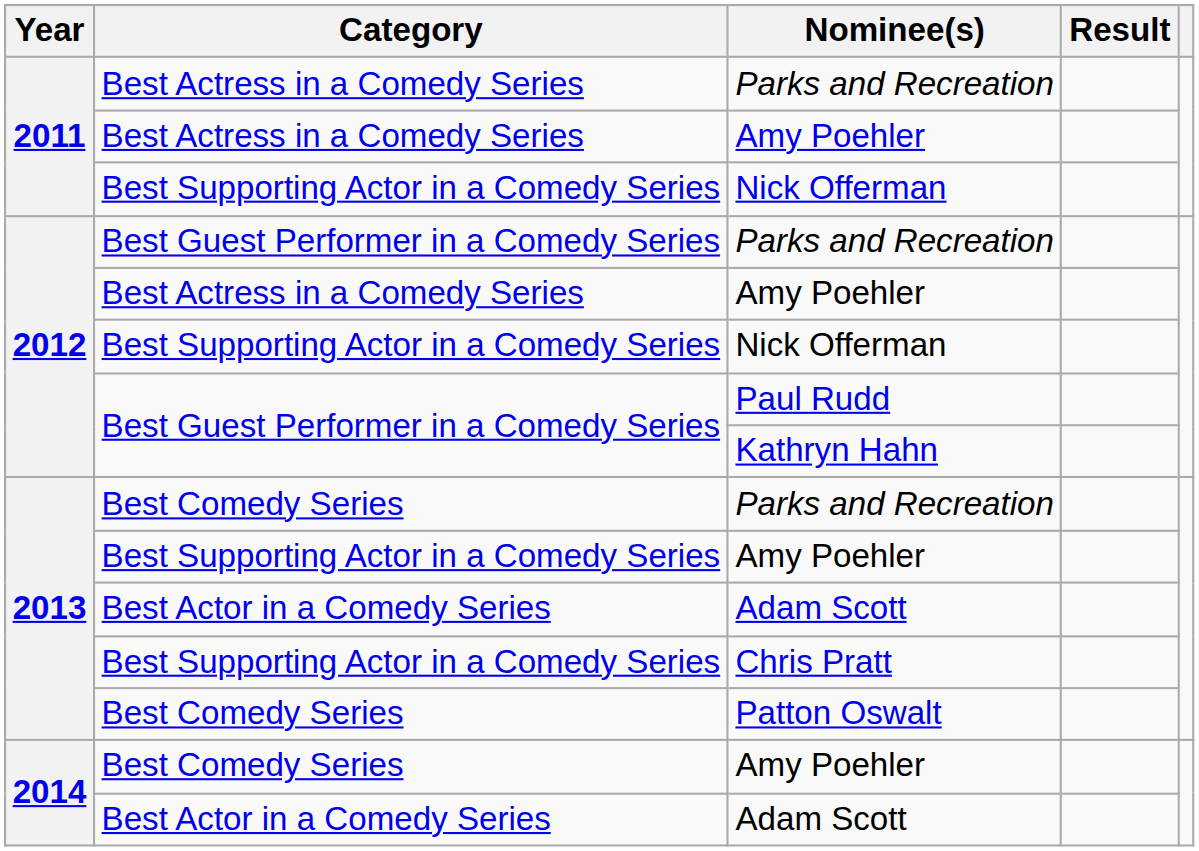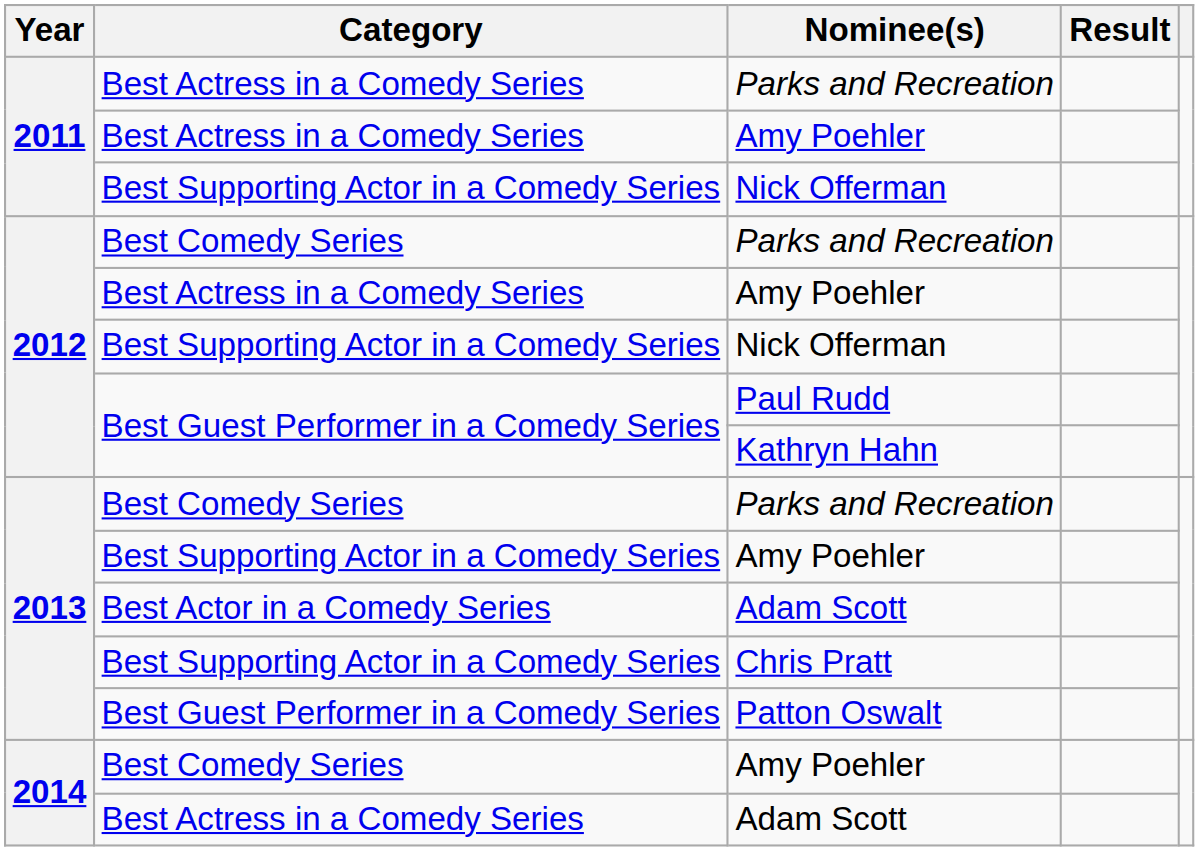2012 / Parks and Recreation | Category: Best Guest Performer in a Comedy Series -> Best Comedy Series
Patton Oswalt | Category: Best Comedy Series -> Best Guest Performer in a Comedy Series
2014 / Adam Scott | Category: Best Actor in a Comedy Series -> Best Actress in a Comedy Series
